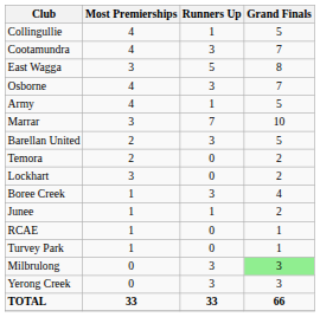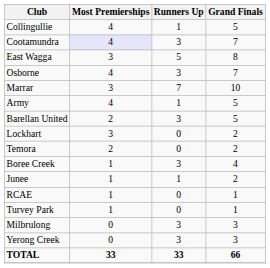Cootamundra | Most Premierships: no background -> lavender background
rows swapped: Army <-> Marrar
rows swapped: Lockhart <-> Temora
Milbrulong | Grand Finals: lightgreen background -> no background
